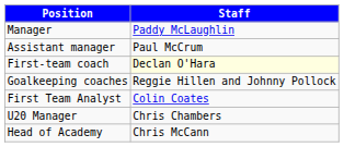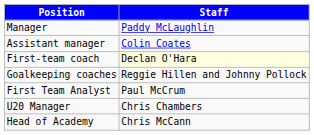Assistant manager | Staff: Paul McCrum -> Colin Coates
First Team Analyst | Staff: Colin Coates -> Paul McCrum
